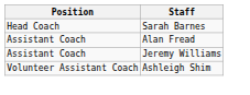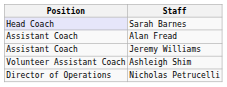Sarah Barnes | Position: no background -> lavender background
+ row: Director of Operations | Nicholas Petrucelli
